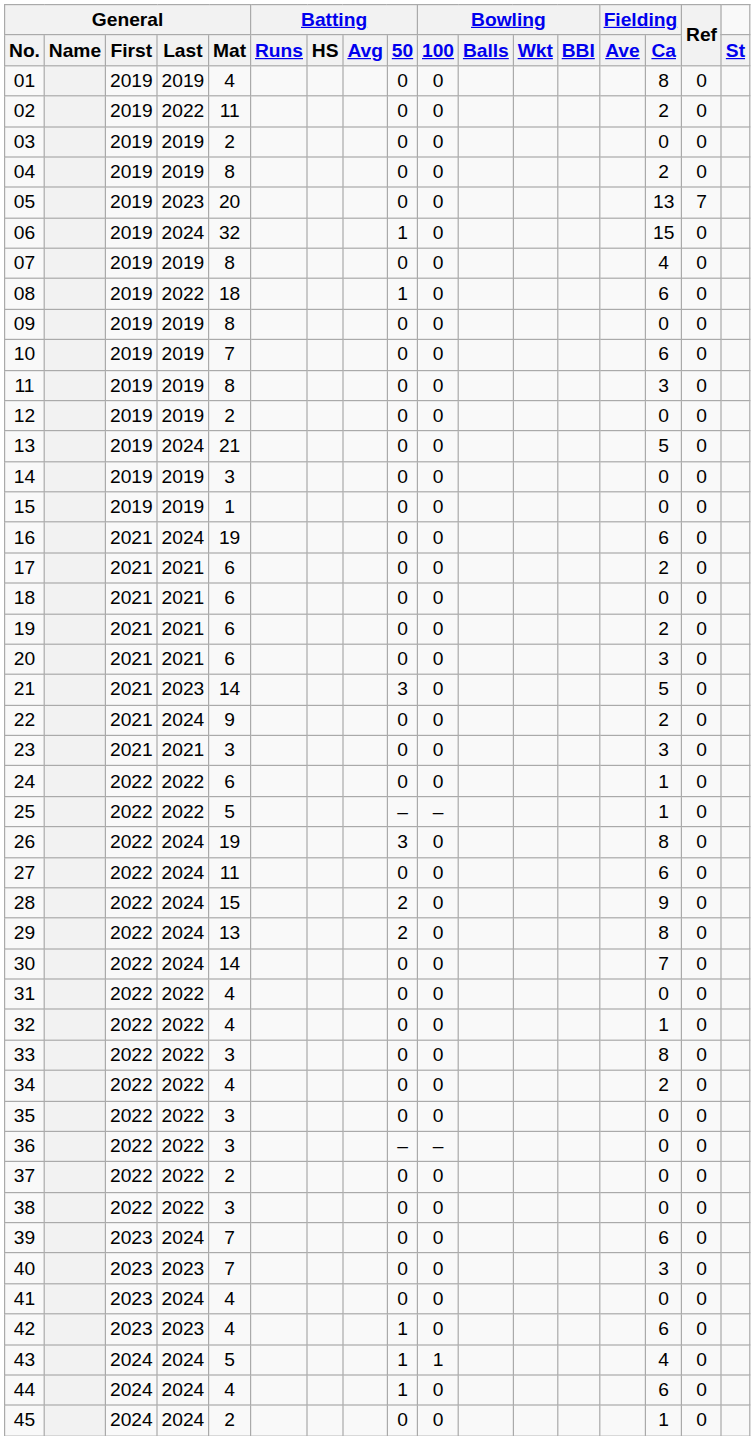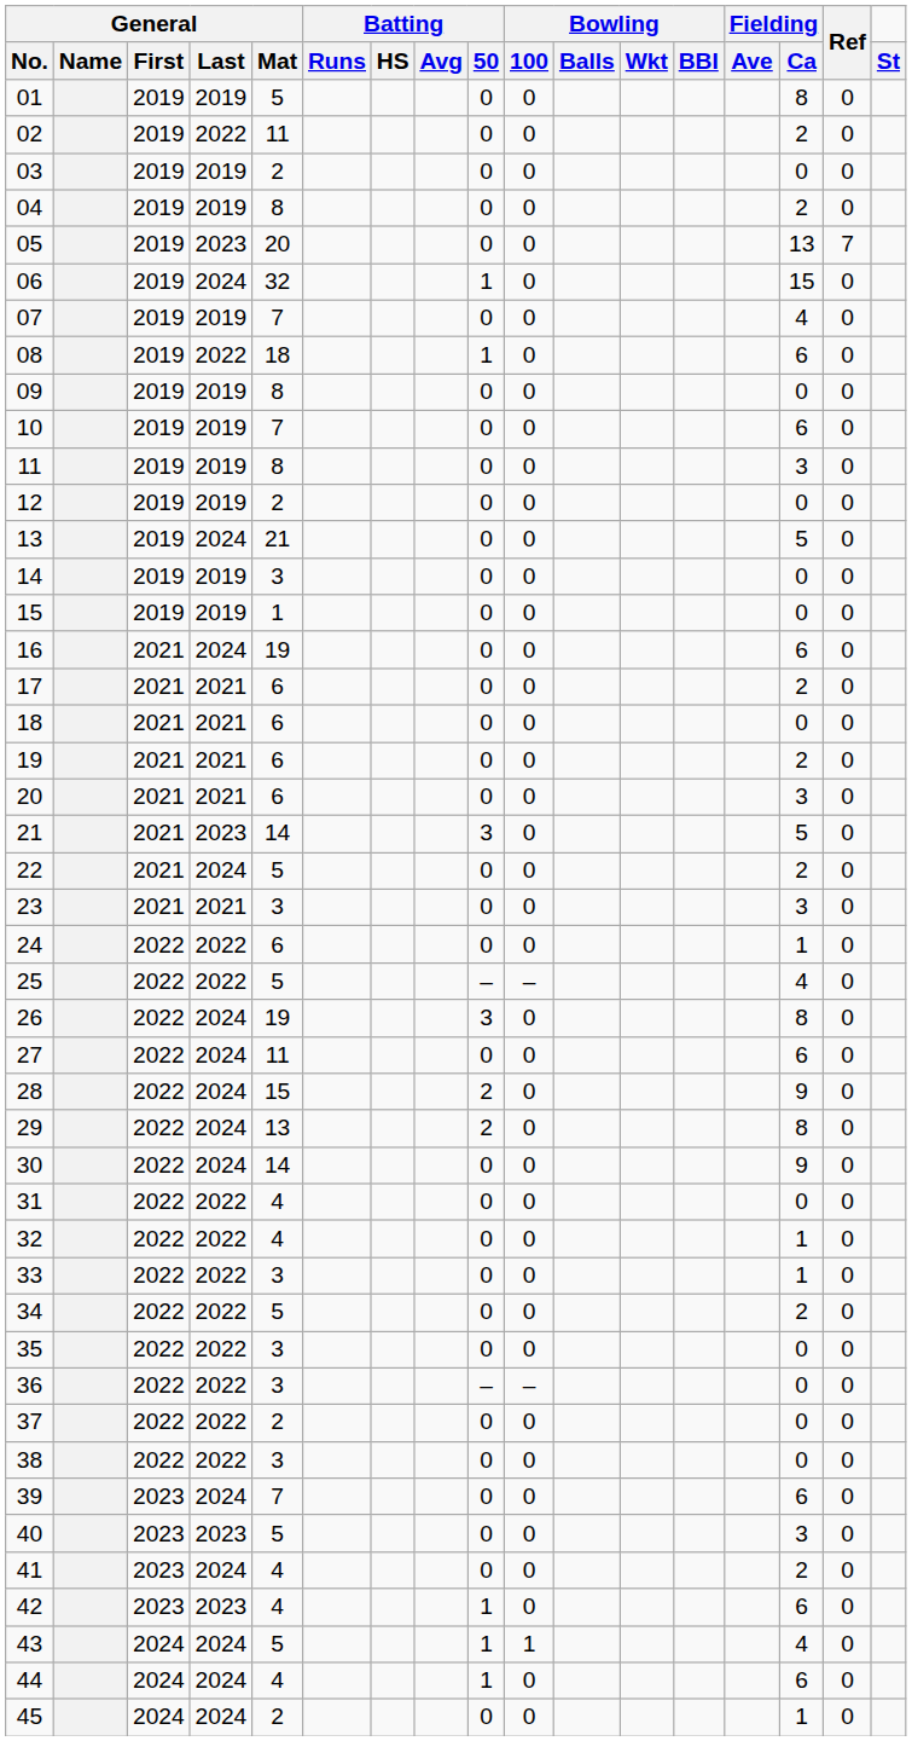01 | General / Mat: 4 -> 5
07 | General / Mat: 8 -> 7
22 | General / Mat: 9 -> 5
25 | Fielding / Ca: 1 -> 4
30 | Fielding / Ca: 7 -> 9
33 | Fielding / Ca: 8 -> 1
34 | General / Mat: 4 -> 5
40 | General / Mat: 7 -> 5
41 | Fielding / Ca: 0 -> 2
